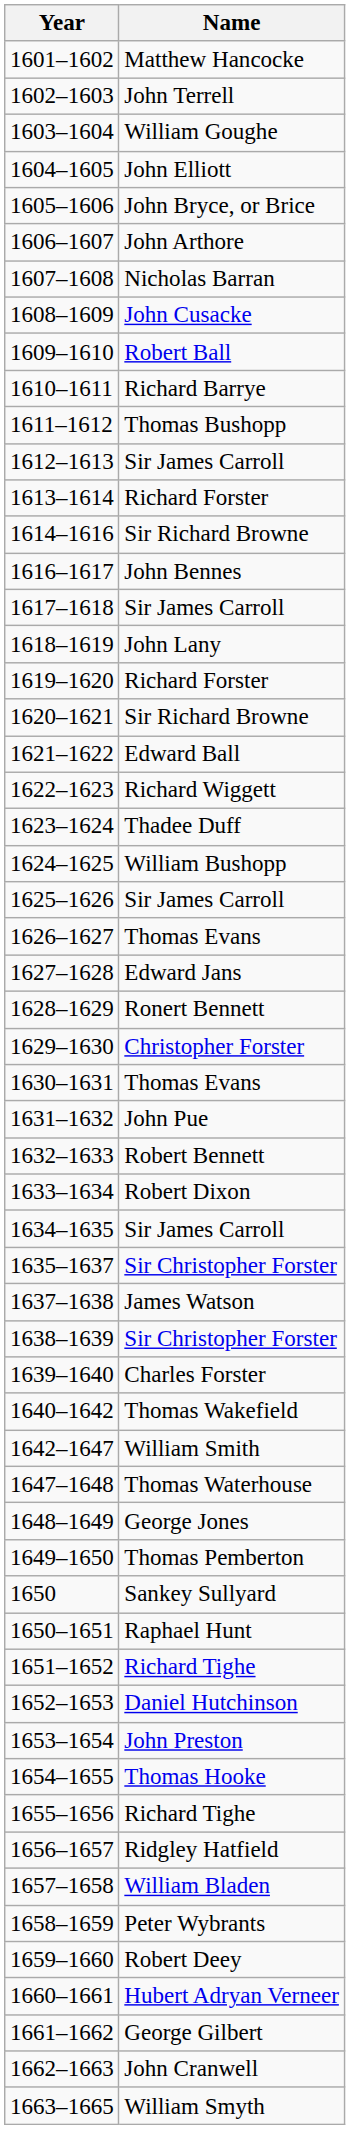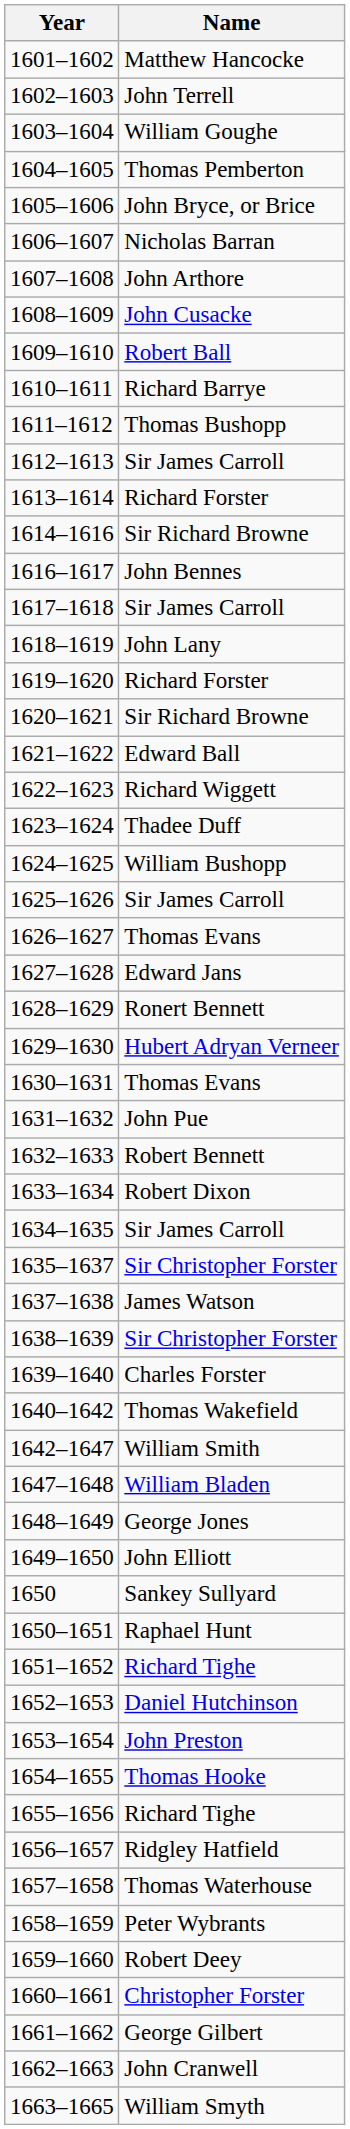1604–1605 | Name: John Elliott -> Thomas Pemberton
1606–1607 | Name: John Arthore -> Nicholas Barran
1607–1608 | Name: Nicholas Barran -> John Arthore
1629–1630 | Name: Christopher Forster -> Hubert Adryan Verneer
1647–1648 | Name: Thomas Waterhouse -> William Bladen
1649–1650 | Name: Thomas Pemberton -> John Elliott
1657–1658 | Name: William Bladen -> Thomas Waterhouse
1660–1661 | Name: Hubert Adryan Verneer -> Christopher Forster
